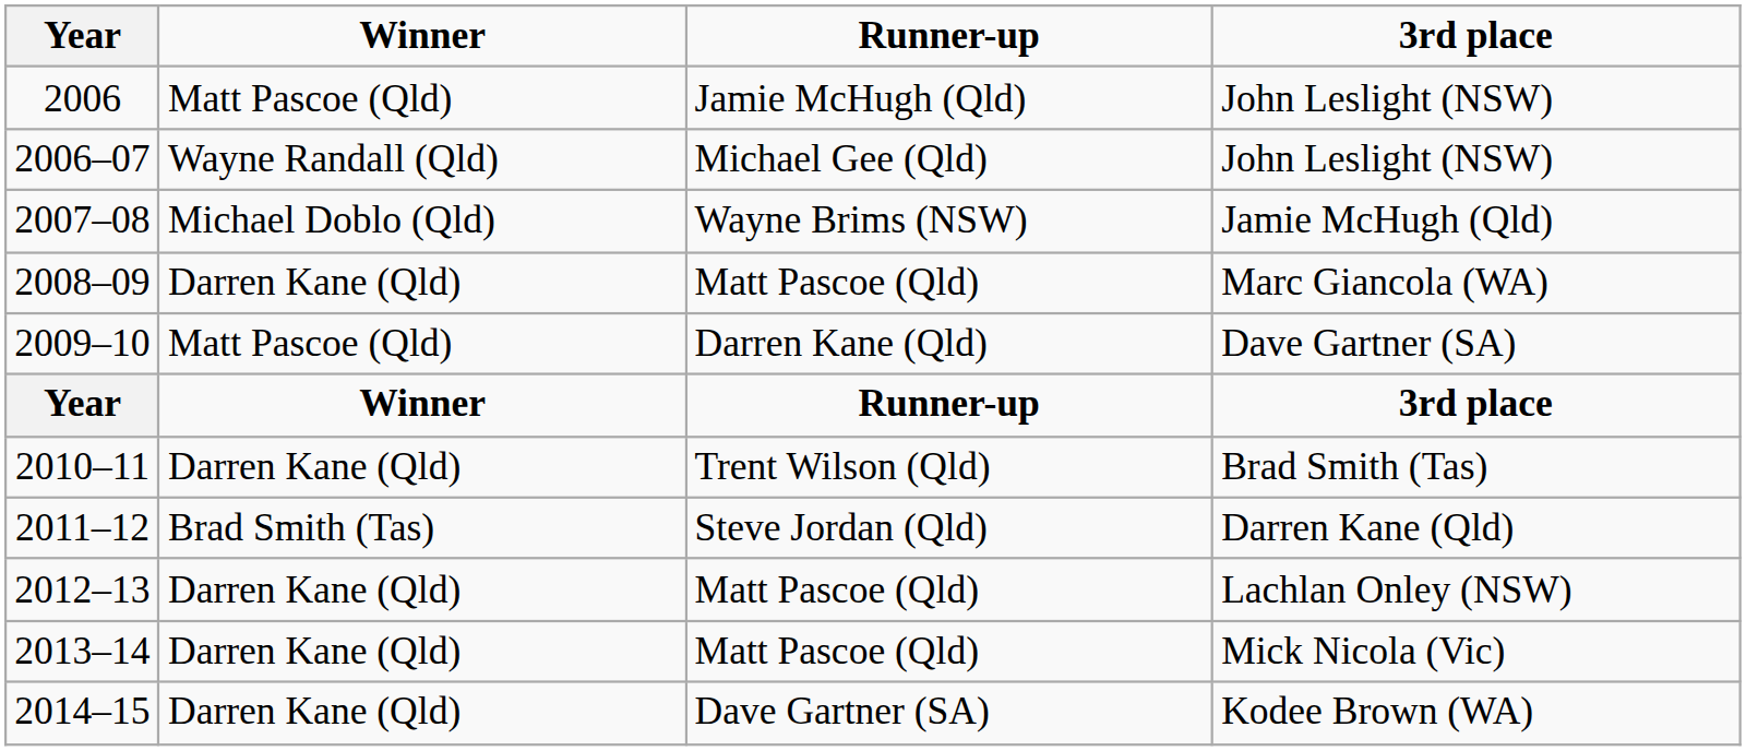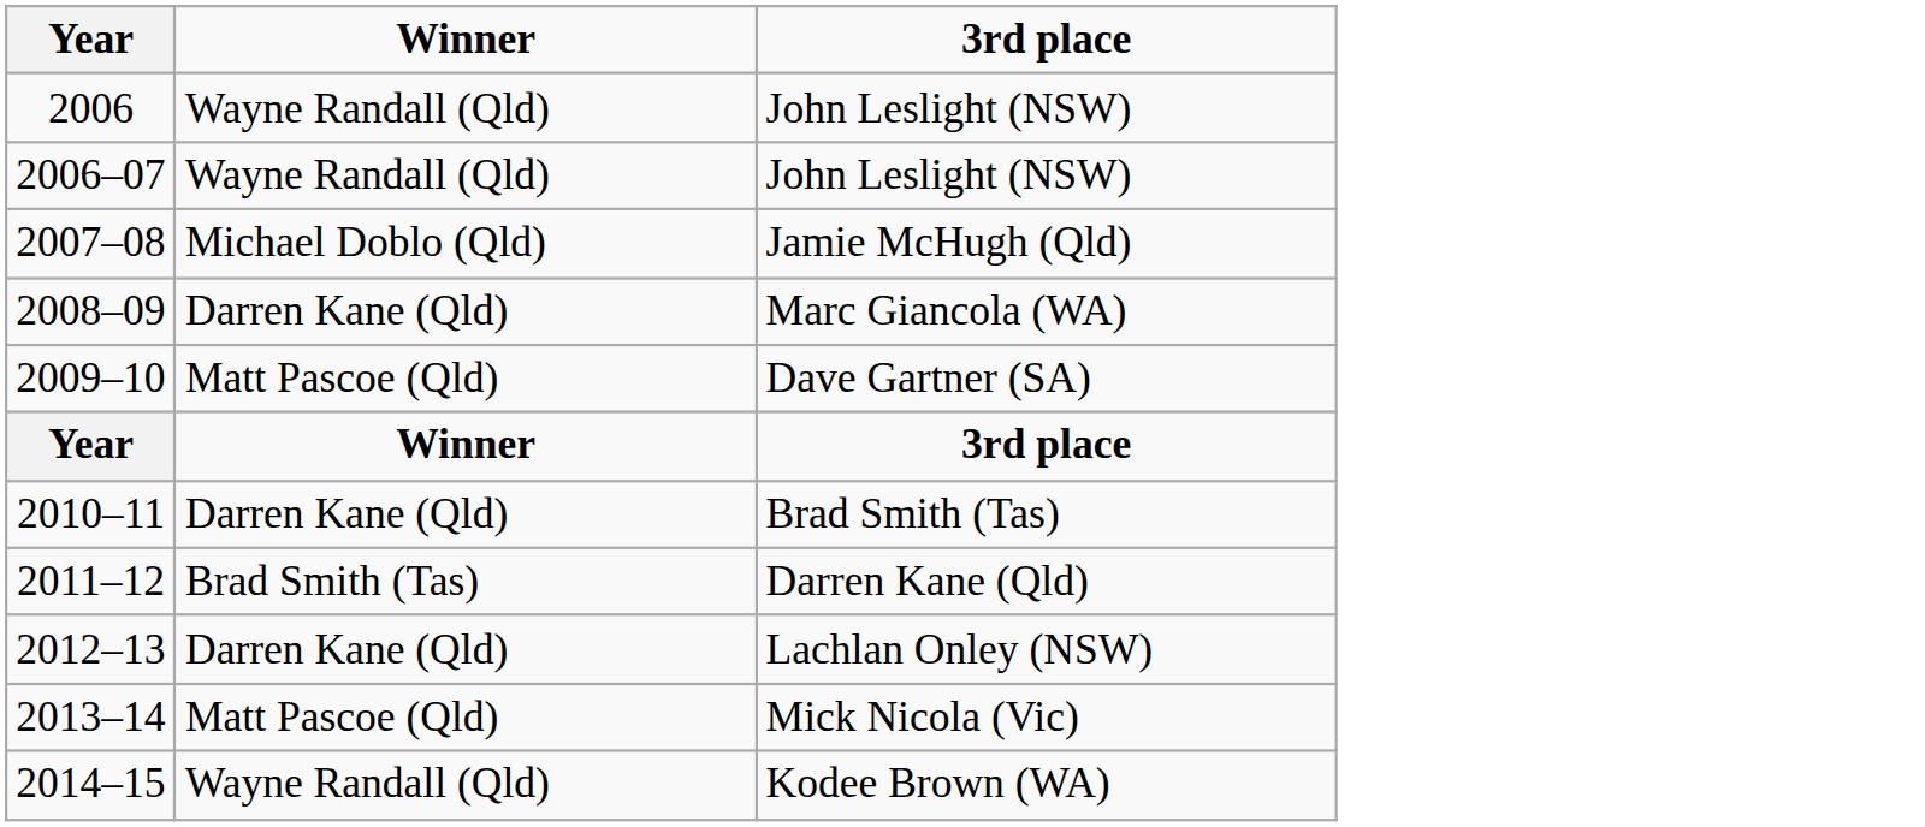- column: Runner-up | Jamie McHugh (Qld) | Michael Gee (Qld) | Wayne Brims (NSW) | Matt Pascoe (Qld) | Darren Kane (Qld) | Runner-up | Trent Wilson (Qld) | Steve Jordan (Qld) | Matt Pascoe (Qld) | Matt Pascoe (Qld) | Dave Gartner (SA)
2006 / John Leslight (NSW) | Winner: Matt Pascoe (Qld) -> Wayne Randall (Qld)
Mick Nicola (Vic) | Winner: Darren Kane (Qld) -> Matt Pascoe (Qld)
Kodee Brown (WA) | Winner: Darren Kane (Qld) -> Wayne Randall (Qld)
